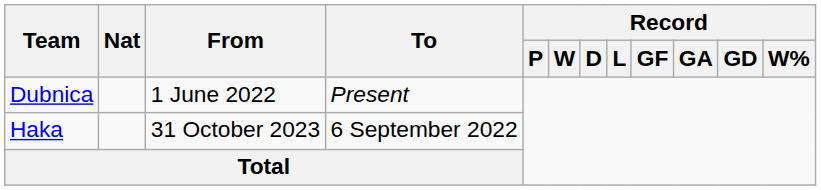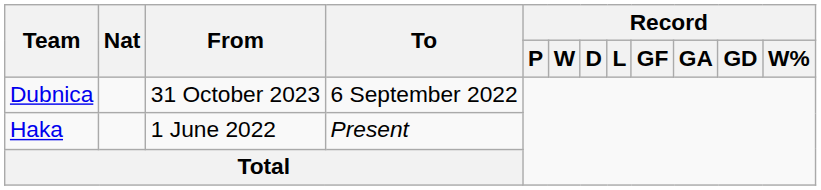Dubnica | From: 1 June 2022 -> 31 October 2023
Dubnica | To: Present -> 6 September 2022
Haka | From: 31 October 2023 -> 1 June 2022
Haka | To: 6 September 2022 -> Present
